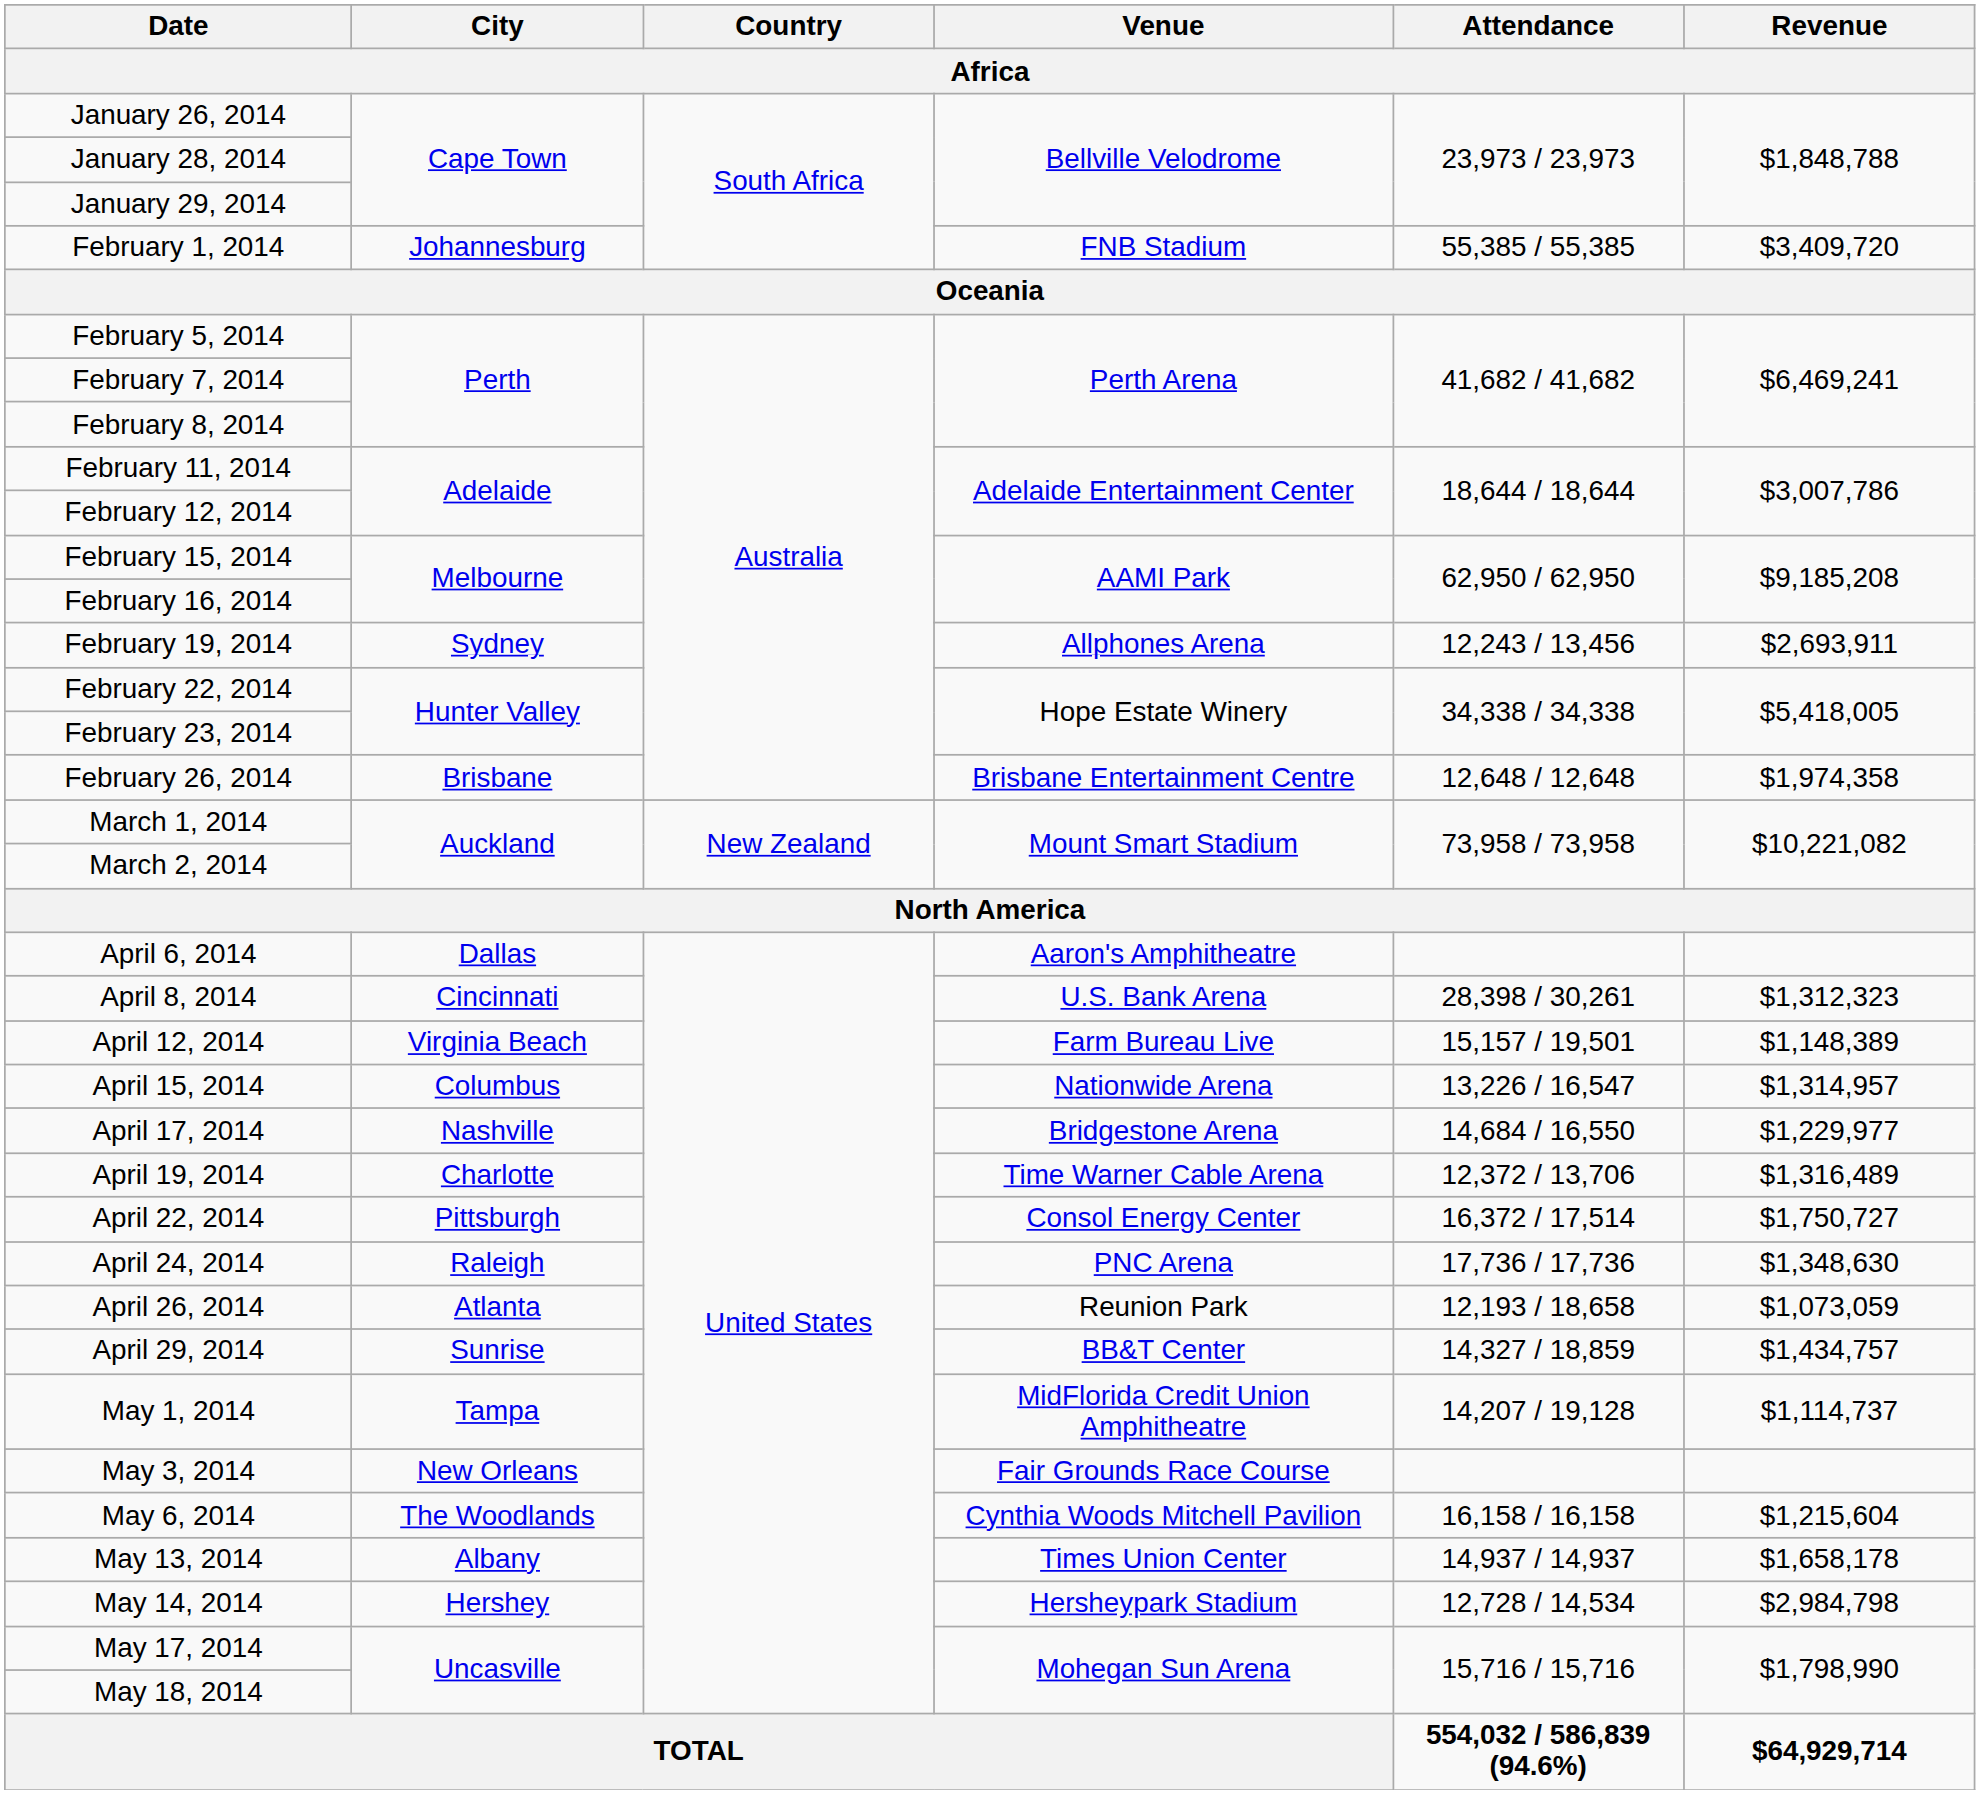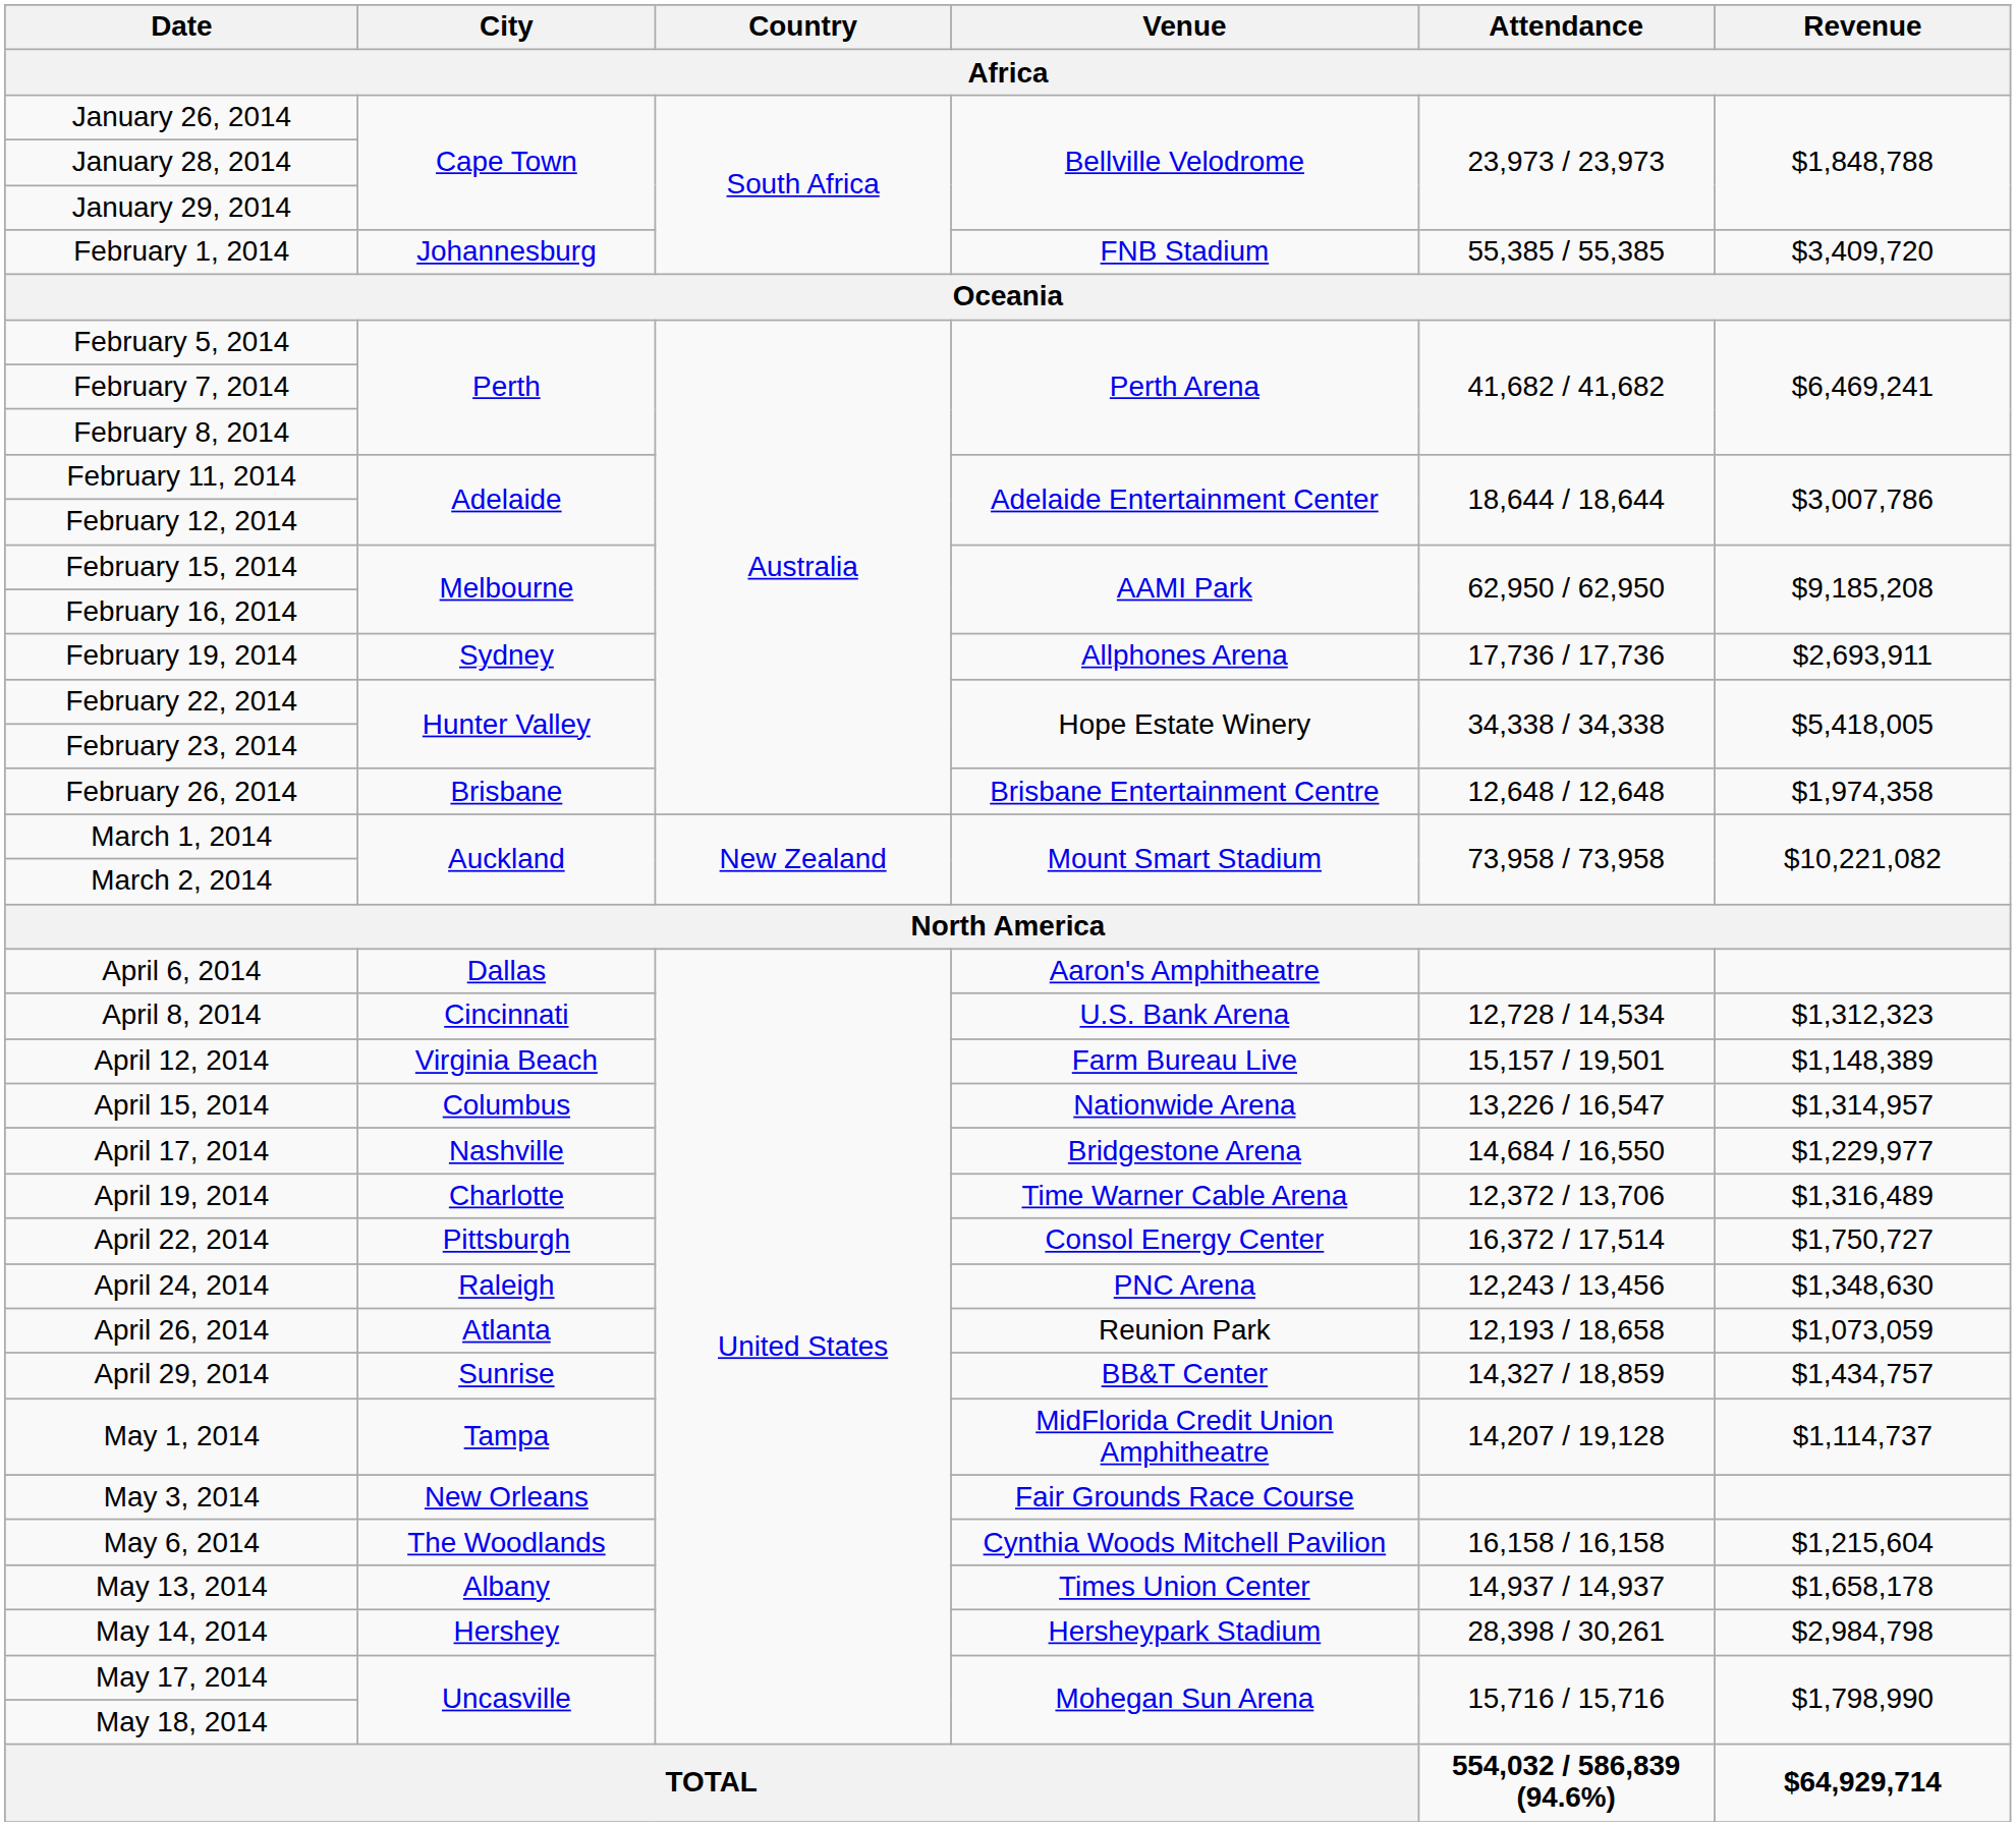February 19, 2014 | Attendance: 12,243 / 13,456 -> 17,736 / 17,736
April 8, 2014 | Attendance: 28,398 / 30,261 -> 12,728 / 14,534
April 24, 2014 | Attendance: 17,736 / 17,736 -> 12,243 / 13,456
May 14, 2014 | Attendance: 12,728 / 14,534 -> 28,398 / 30,261
